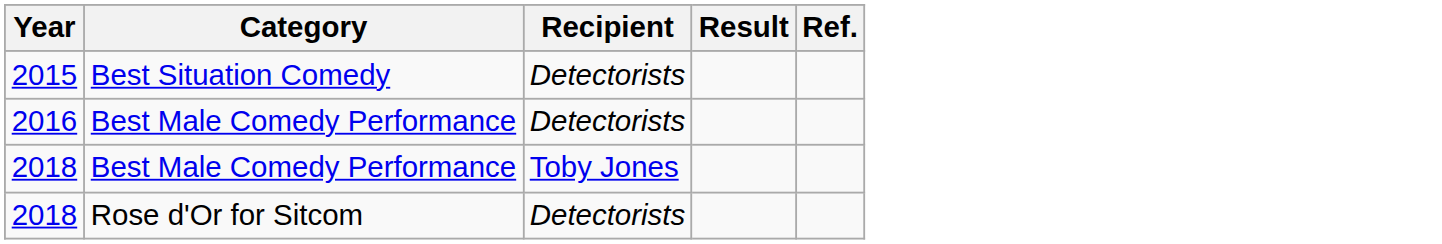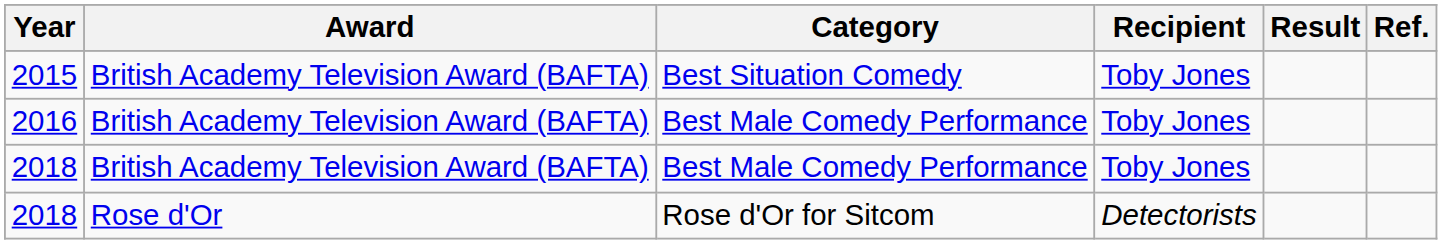+ column: Award | British Academy Television Award (BAFTA) | British Academy Television Award (BAFTA) | British Academy Television Award (BAFTA) | Rose d'Or
2015 | Recipient: Detectorists -> Toby Jones
2016 | Recipient: Detectorists -> Toby Jones
